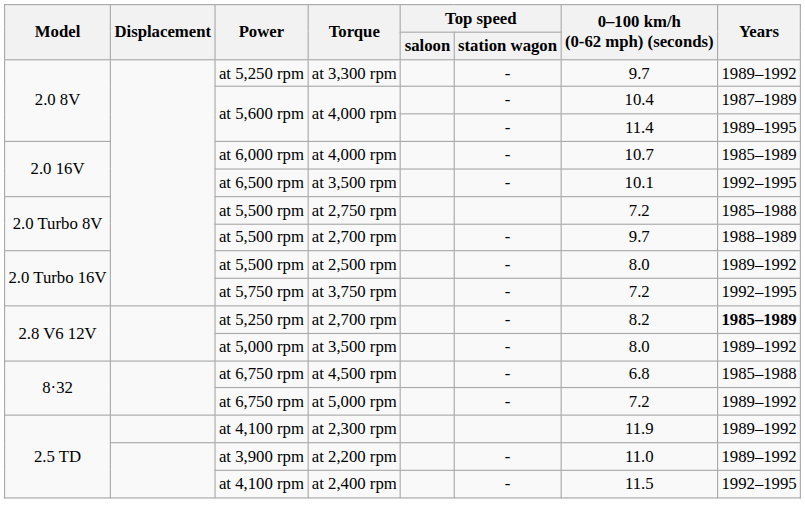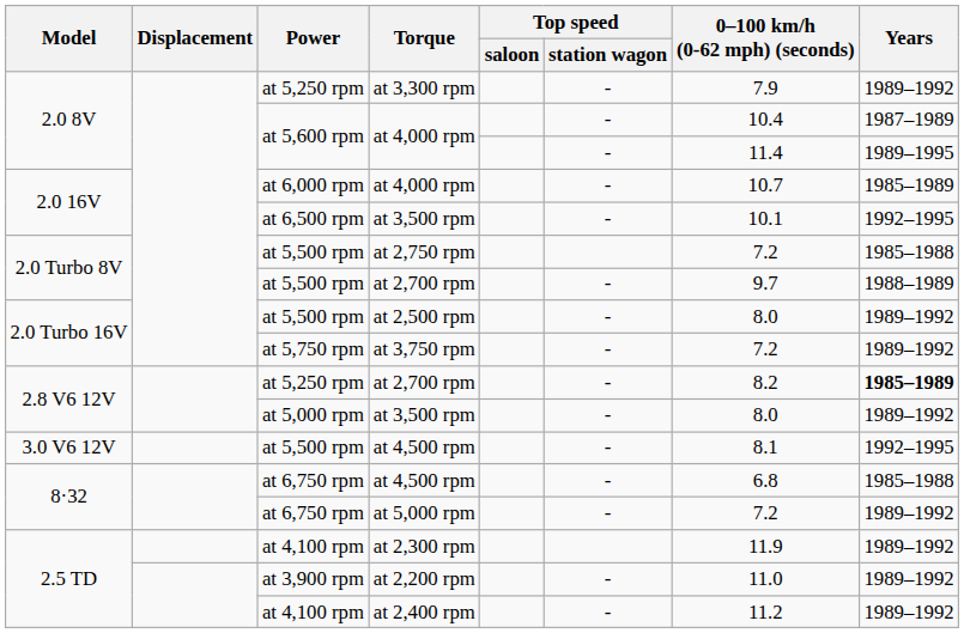at 3,300 rpm | 0–100 km/h (0-62 mph) (seconds): 9.7 -> 7.9
at 3,750 rpm | Years: 1992–1995 -> 1989–1992
+ row: 3.0 V6 12V | at 5,500 rpm | at 4,500 rpm | - | 8.1 | 1992–1995
at 2,400 rpm | 0–100 km/h (0-62 mph) (seconds): 11.5 -> 11.2
at 2,400 rpm | Years: 1992–1995 -> 1989–1992
